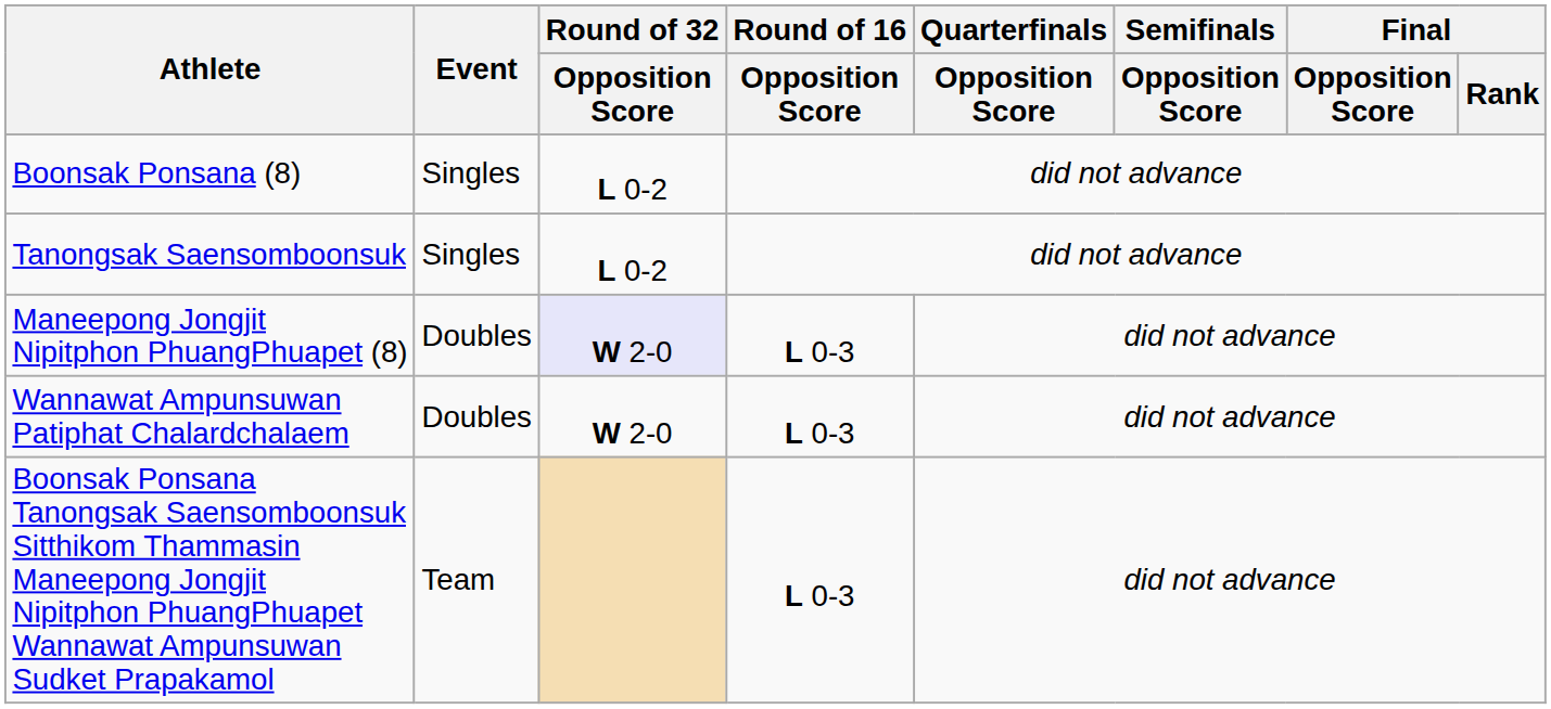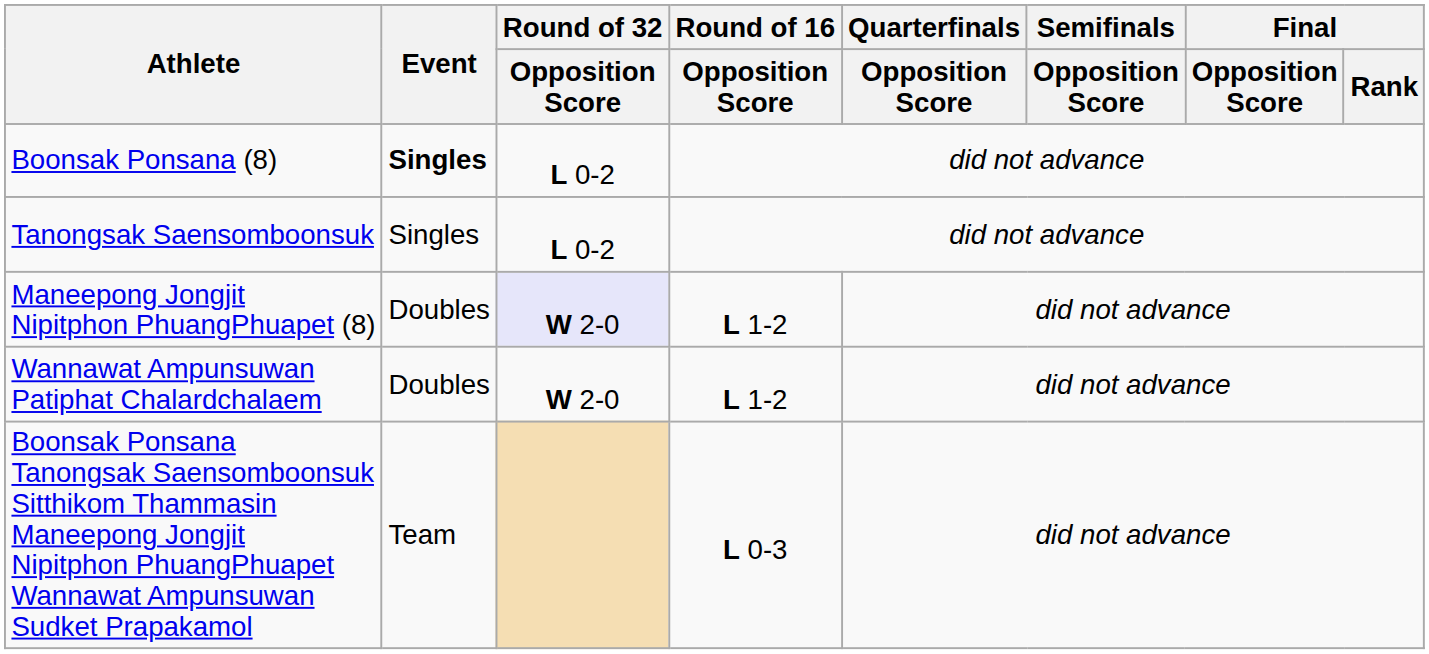Boonsak Ponsana (8) | Event: normal -> bold
Maneepong Jongjit Nipitphon PhuangPhuapet (8) | Round of 16 / Opposition Score: L 0-3 -> L 1-2
Wannawat Ampunsuwan Patiphat Chalardchalaem | Round of 16 / Opposition Score: L 0-3 -> L 1-2
